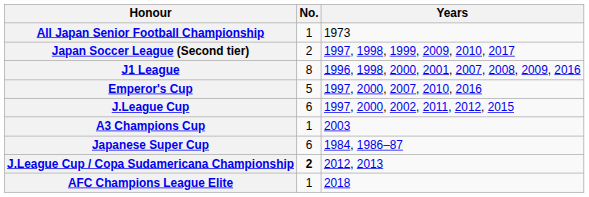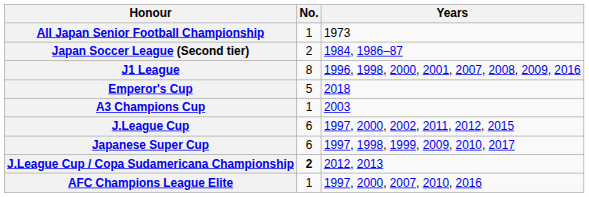Japan Soccer League (Second tier) | Years: 1997, 1998, 1999, 2009, 2010, 2017 -> 1984, 1986–87
Emperor's Cup | Years: 1997, 2000, 2007, 2010, 2016 -> 2018
rows swapped: J.League Cup <-> A3 Champions Cup
Japanese Super Cup | Years: 1984, 1986–87 -> 1997, 1998, 1999, 2009, 2010, 2017
AFC Champions League Elite | Years: 2018 -> 1997, 2000, 2007, 2010, 2016
